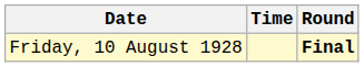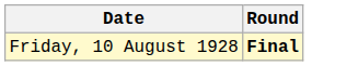- column: Time
